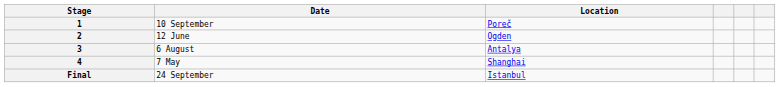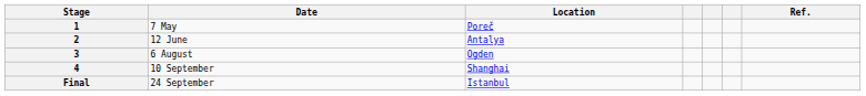+ column: Ref.
1 | Date: 10 September -> 7 May
2 | Location: Ogden -> Antalya
3 | Location: Antalya -> Ogden
4 | Date: 7 May -> 10 September
